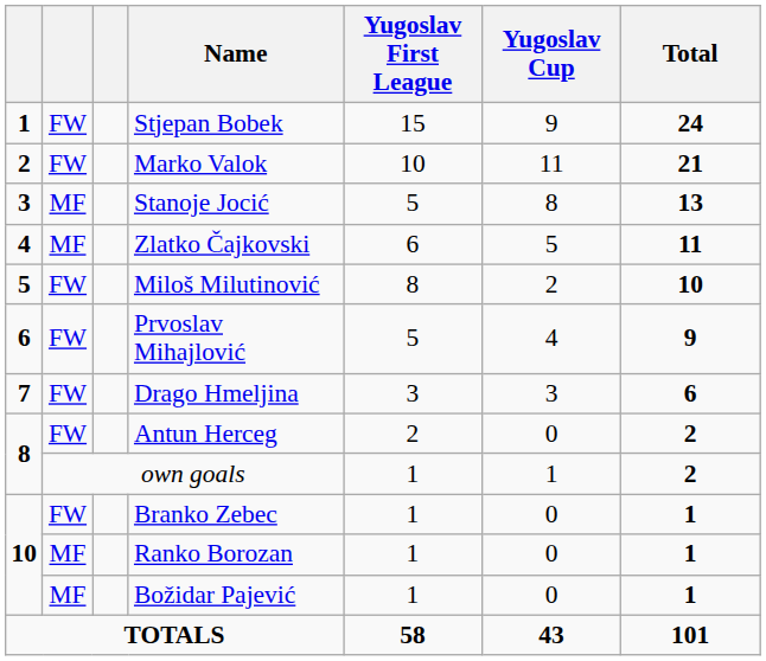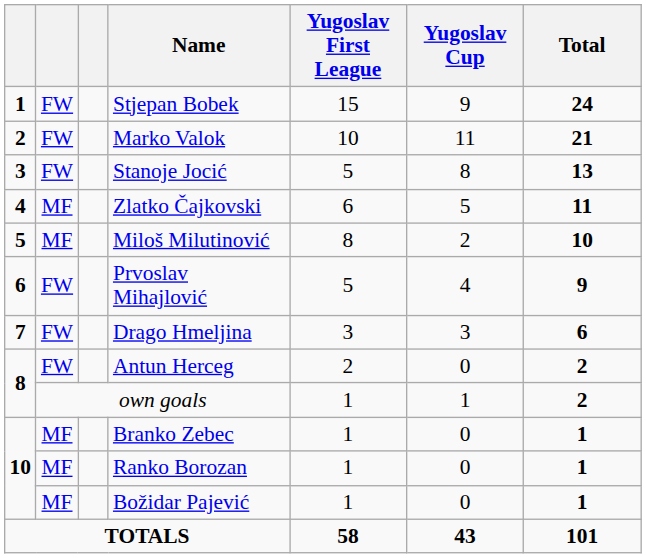Stanoje Jocić | column 2: MF -> FW
Miloš Milutinović | column 2: FW -> MF
Branko Zebec | column 2: FW -> MF
